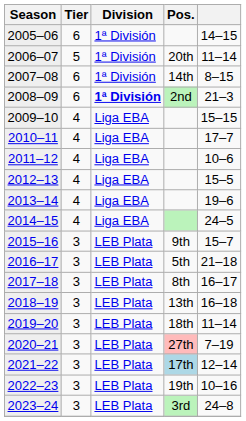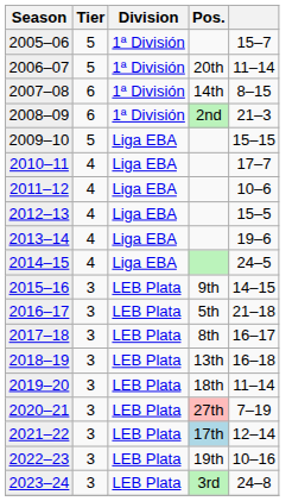2005–06 | Tier: 6 -> 5
2005–06 | column 5: 14–15 -> 15–7
2008–09 | Division: bold -> normal
2009–10 | Tier: 4 -> 5
2015–16 | column 5: 15–7 -> 14–15
